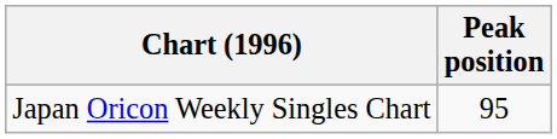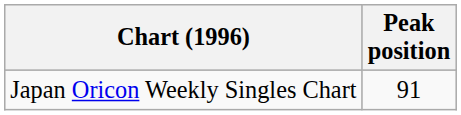Japan Oricon Weekly Singles Chart | Peak position: 95 -> 91
